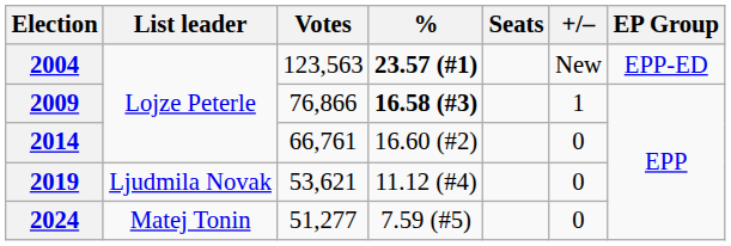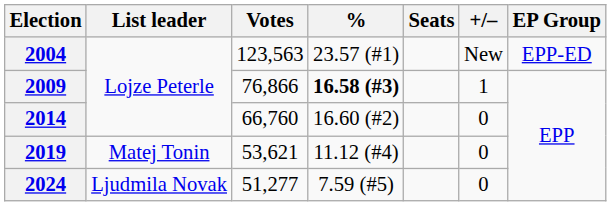2004 | %: bold -> normal
2014 | Votes: 66,761 -> 66,760
2019 | List leader: Ljudmila Novak -> Matej Tonin
2024 | List leader: Matej Tonin -> Ljudmila Novak
